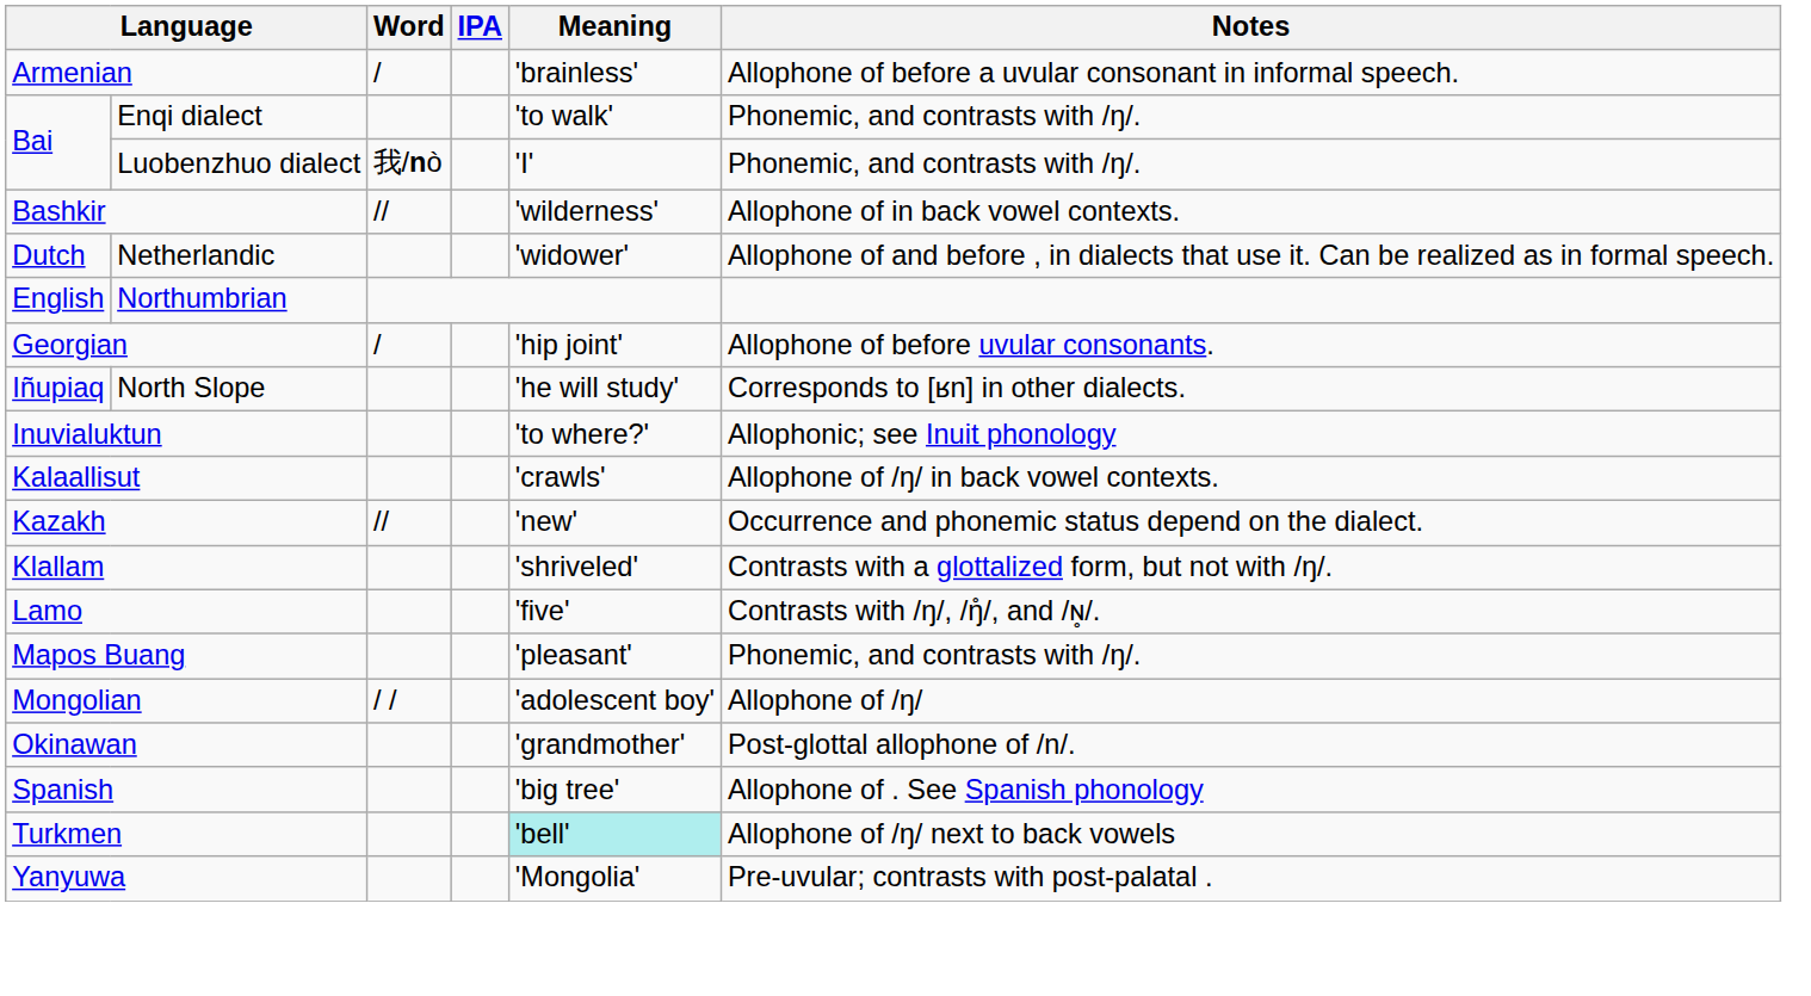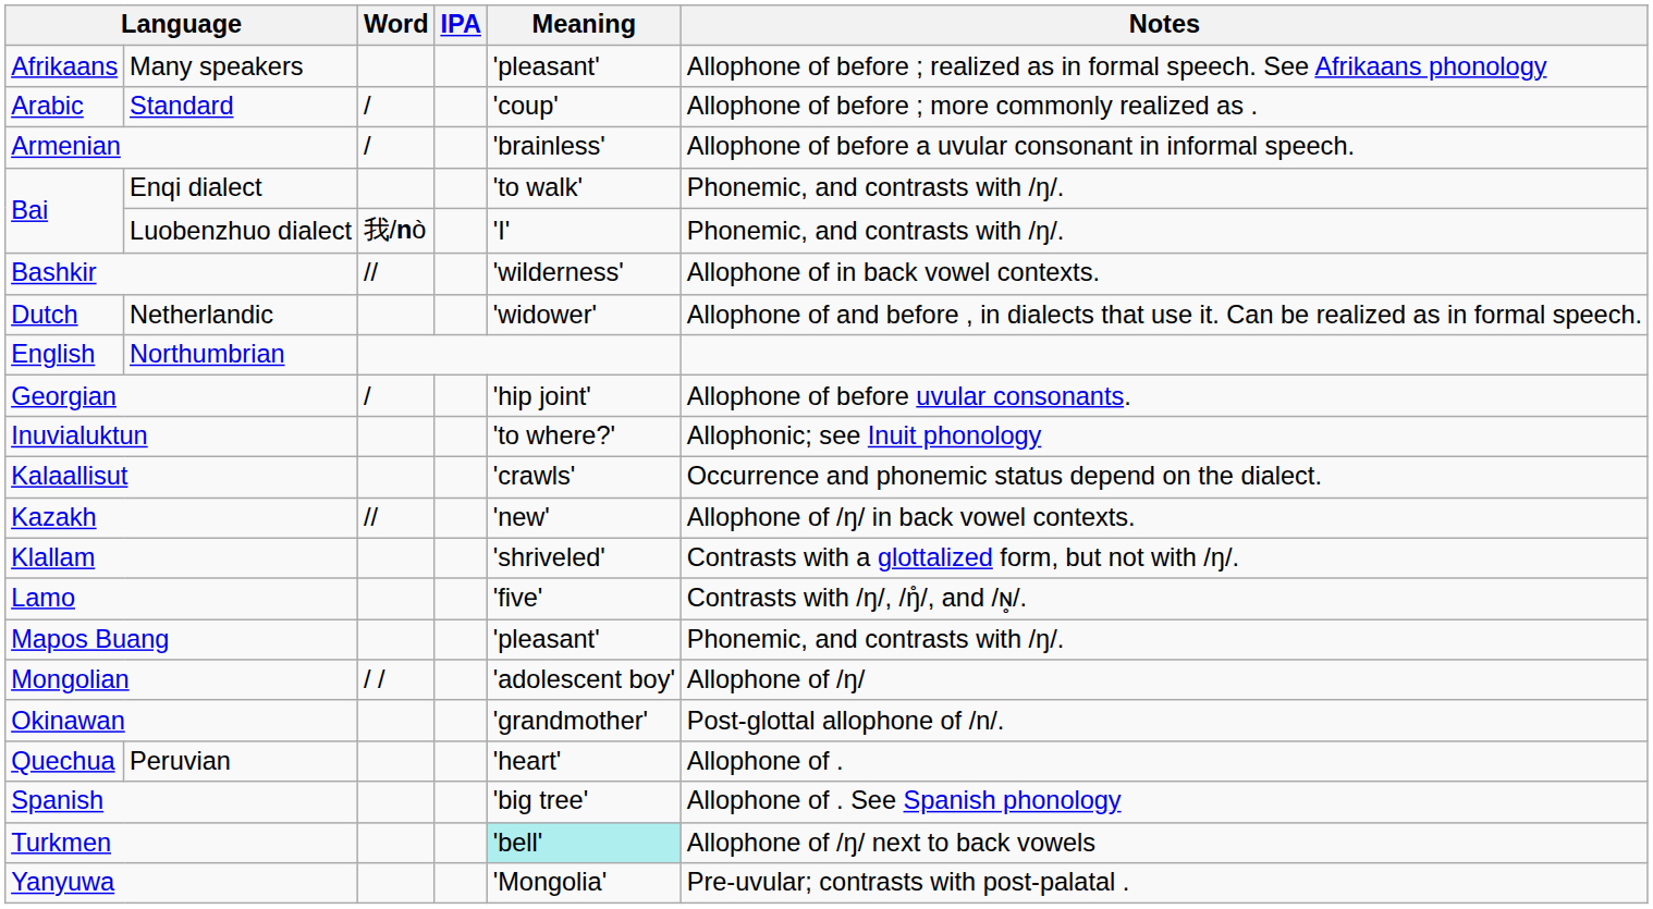+ row: Afrikaans | Many speakers | 'pleasant' | Allophone of before ; realized as in formal speech. See Afrikaans phonology
+ row: Arabic | Standard | / | 'coup' | Allophone of before ; more commonly realized as .
- row: Iñupiaq | North Slope | 'he will study' | Corresponds to [ʁn] in other dialects.
Kalaallisut | Notes: Allophone of /ŋ/ in back vowel contexts. -> Occurrence and phonemic status depend on the dialect.
Kazakh | Notes: Occurrence and phonemic status depend on the dialect. -> Allophone of /ŋ/ in back vowel contexts.
+ row: Quechua | Peruvian | 'heart' | Allophone of .
